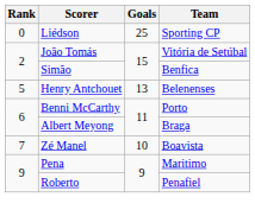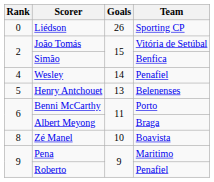Liédson | Goals: 25 -> 26
+ row: 4 | Wesley | 14 | Penafiel
Zé Manel | Rank: 7 -> 8
